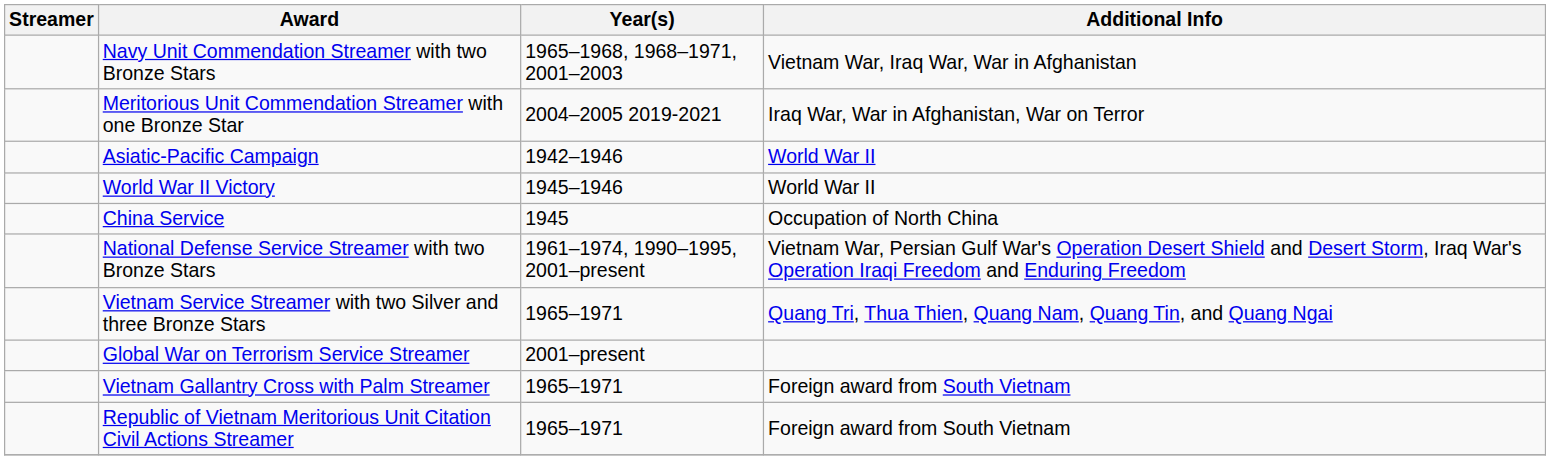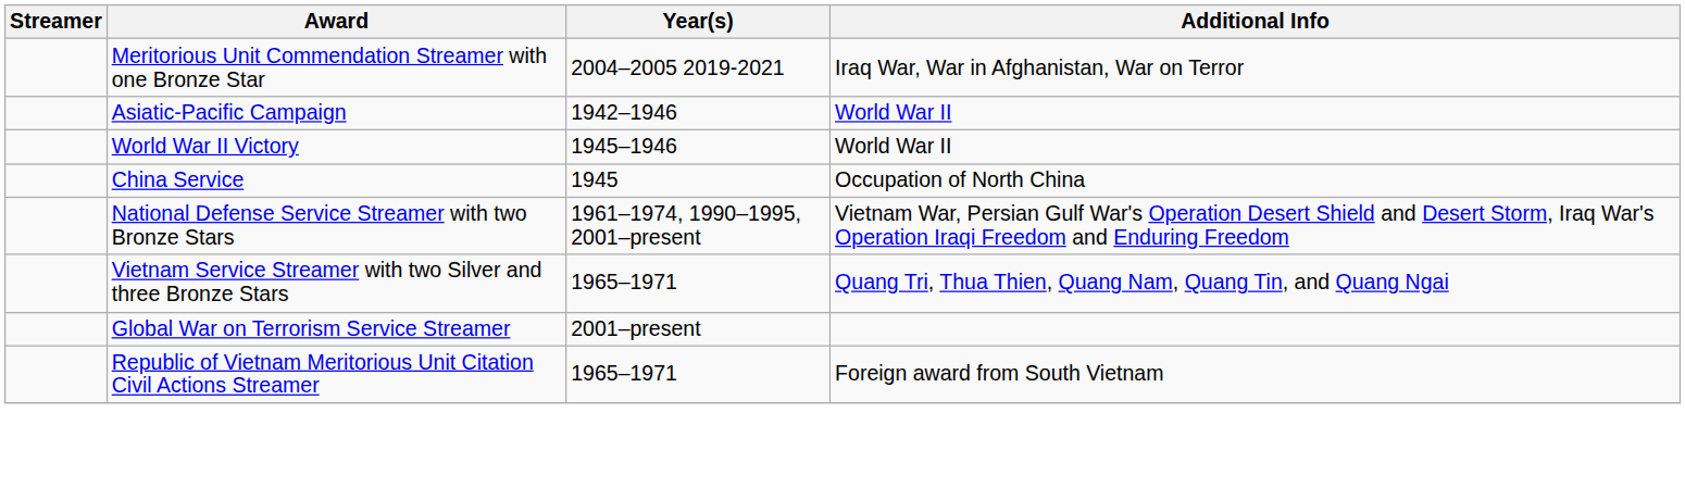- row: Navy Unit Commendation Streamer with two Bronze Stars | 1965–1968, 1968–1971, 2001–2003 | Vietnam War, Iraq War, War in Afghanistan
- row: Vietnam Gallantry Cross with Palm Streamer | 1965–1971 | Foreign award from South Vietnam
